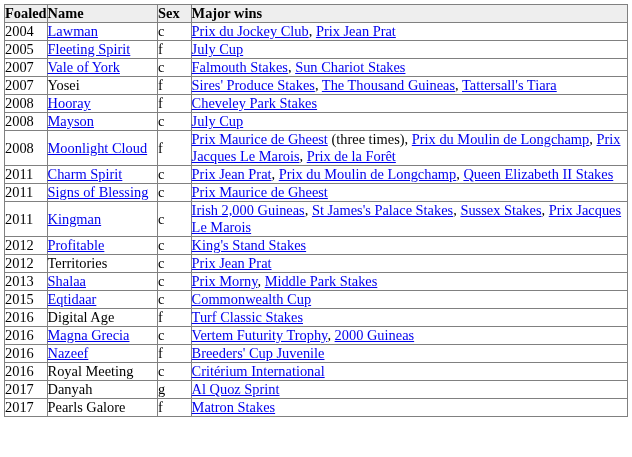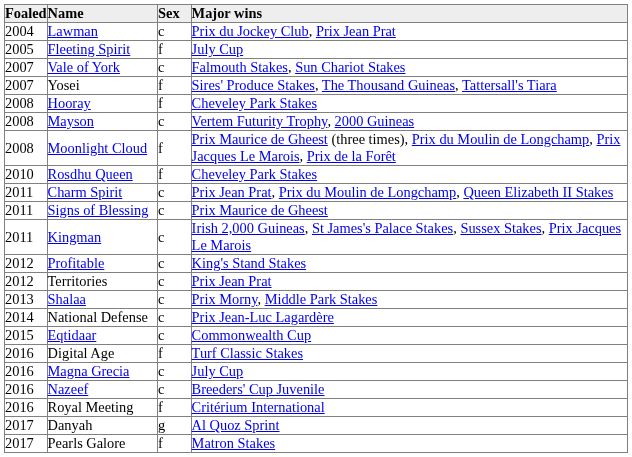Mayson | Major wins: July Cup -> Vertem Futurity Trophy, 2000 Guineas
+ row: 2010 | Rosdhu Queen | f | Cheveley Park Stakes
+ row: 2014 | National Defense | c | Prix Jean-Luc Lagardère
Magna Grecia | Major wins: Vertem Futurity Trophy, 2000 Guineas -> July Cup
Nazeef | Sex: f -> c
Royal Meeting | Sex: c -> f
